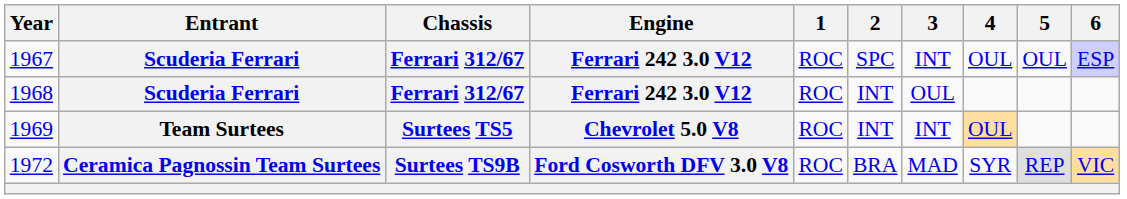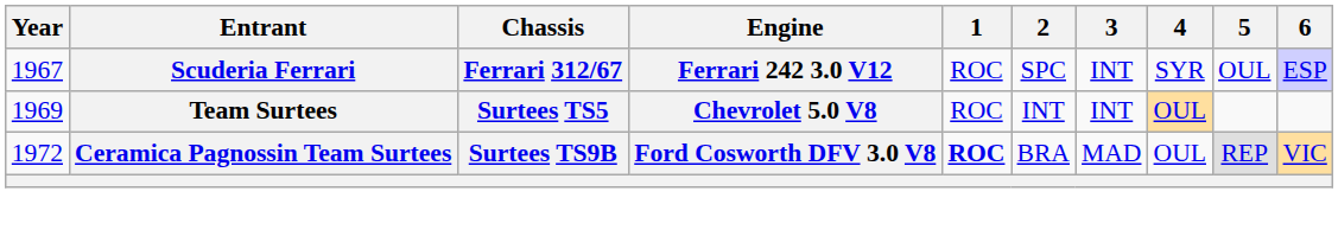1967 | 4: OUL -> SYR
- row: 1968 | Scuderia Ferrari | Ferrari 312/67 | Ferrari 242 3.0 V12 | ROC | INT | OUL
1972 | 1: normal -> bold
1972 | 4: SYR -> OUL
